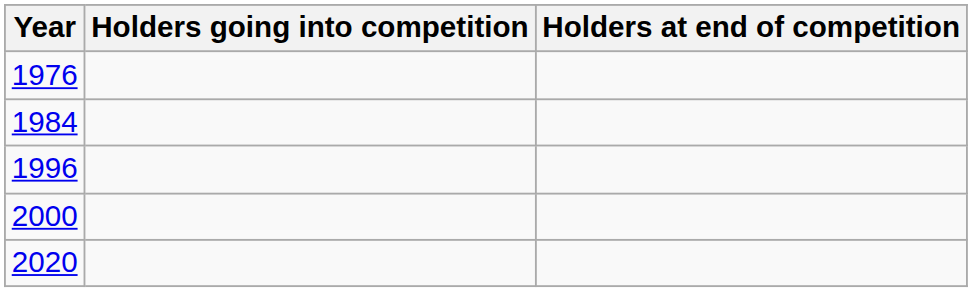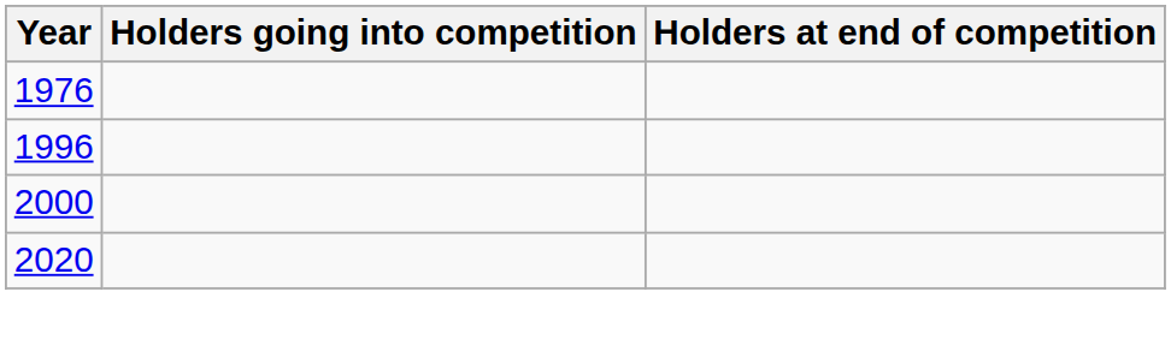- row: 1984
